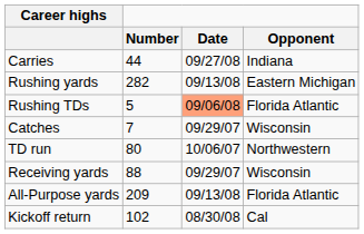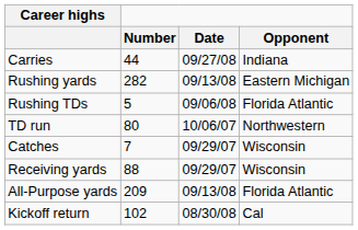Rushing TDs | Date: lightsalmon background -> no background
rows swapped: TD run <-> Catches
